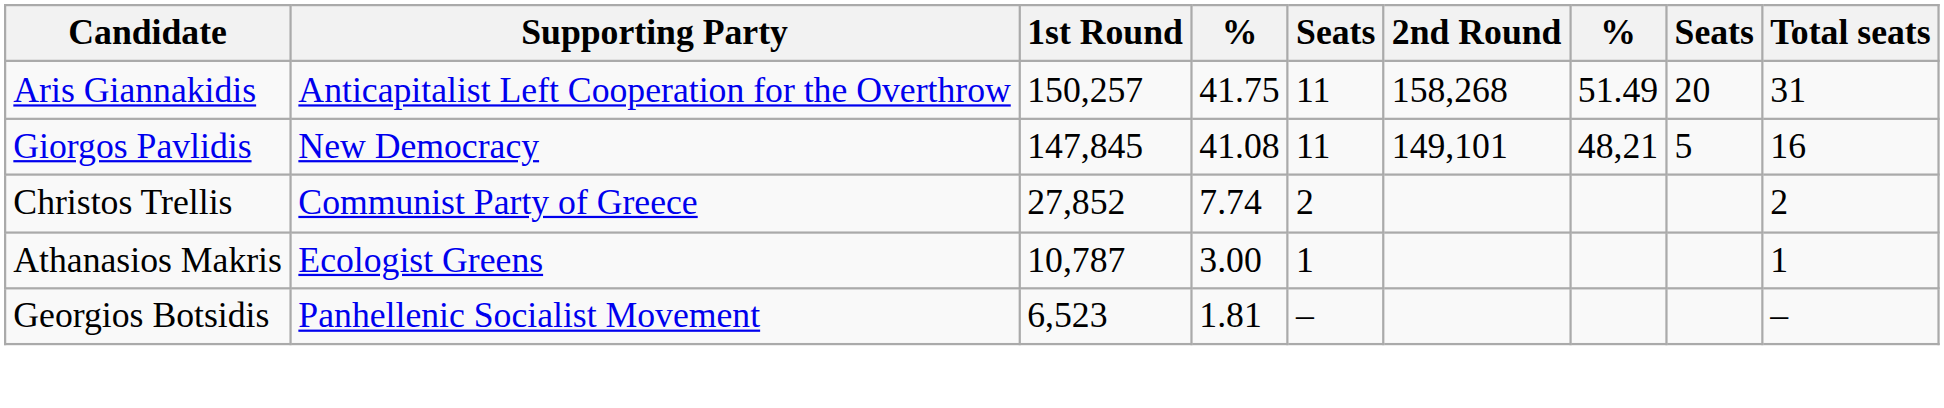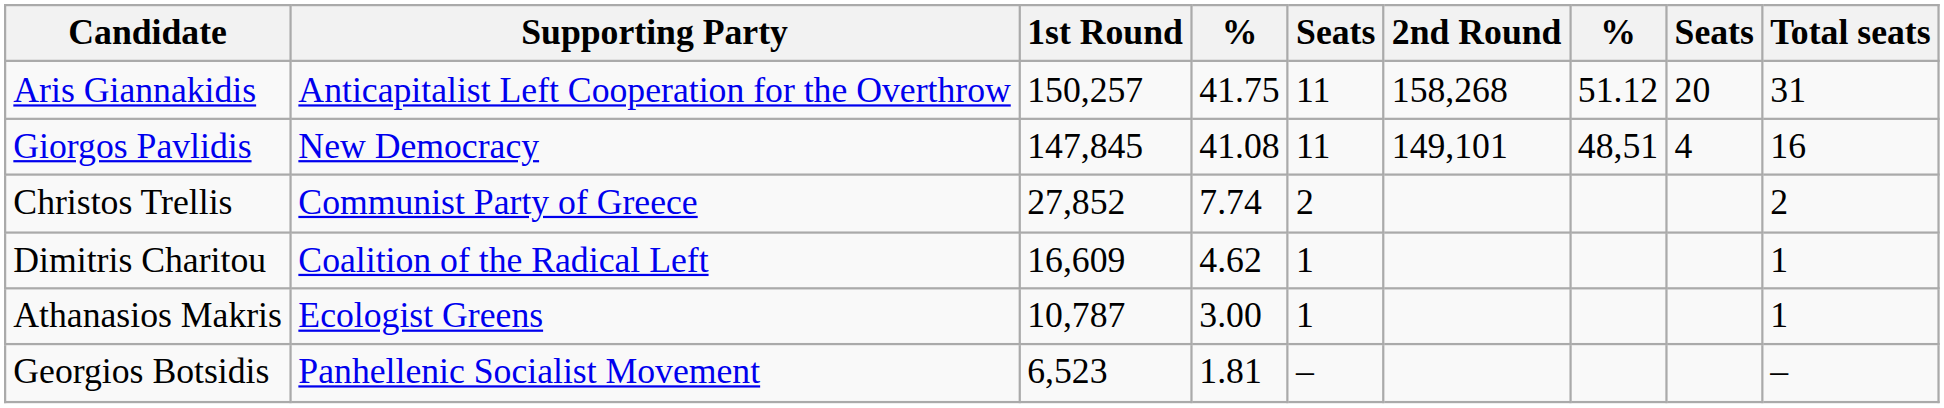Aris Giannakidis | column 7: 51.49 -> 51.12
Giorgos Pavlidis | column 7: 48,21 -> 48,51
Giorgos Pavlidis | column 8: 5 -> 4
+ row: Dimitris Charitou | Coalition of the Radical Left | 16,609 | 4.62 | 1 | 1
